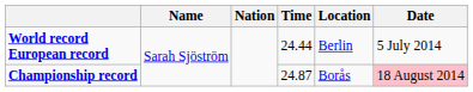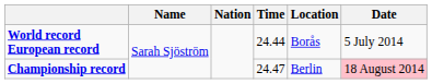World record European record | Location: Berlin -> Borås
Championship record | Time: 24.87 -> 24.47
Championship record | Location: Borås -> Berlin
